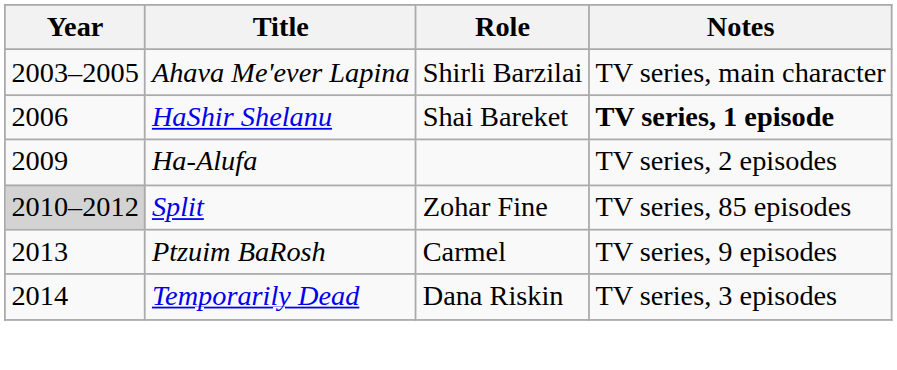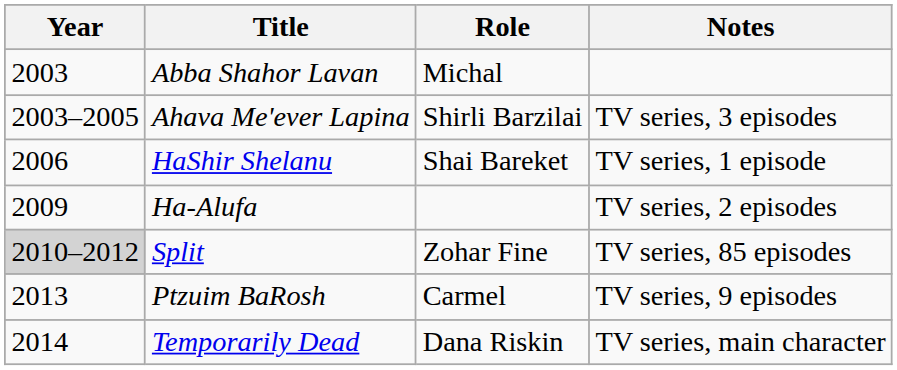+ row: 2003 | Abba Shahor Lavan | Michal
Ahava Me'ever Lapina | Notes: TV series, main character -> TV series, 3 episodes
HaShir Shelanu | Notes: bold -> normal
Temporarily Dead | Notes: TV series, 3 episodes -> TV series, main character
